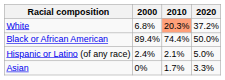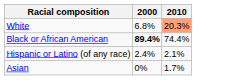- column: 2020 | 37.2% | 50.0% | 5.0% | 3.3%
Black or African American | 2000: normal -> bold
